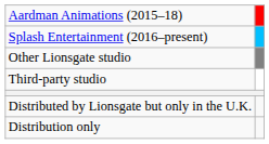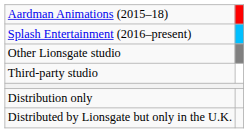rows swapped: Distribution only <-> Distributed by Lionsgate but only in the U.K.
